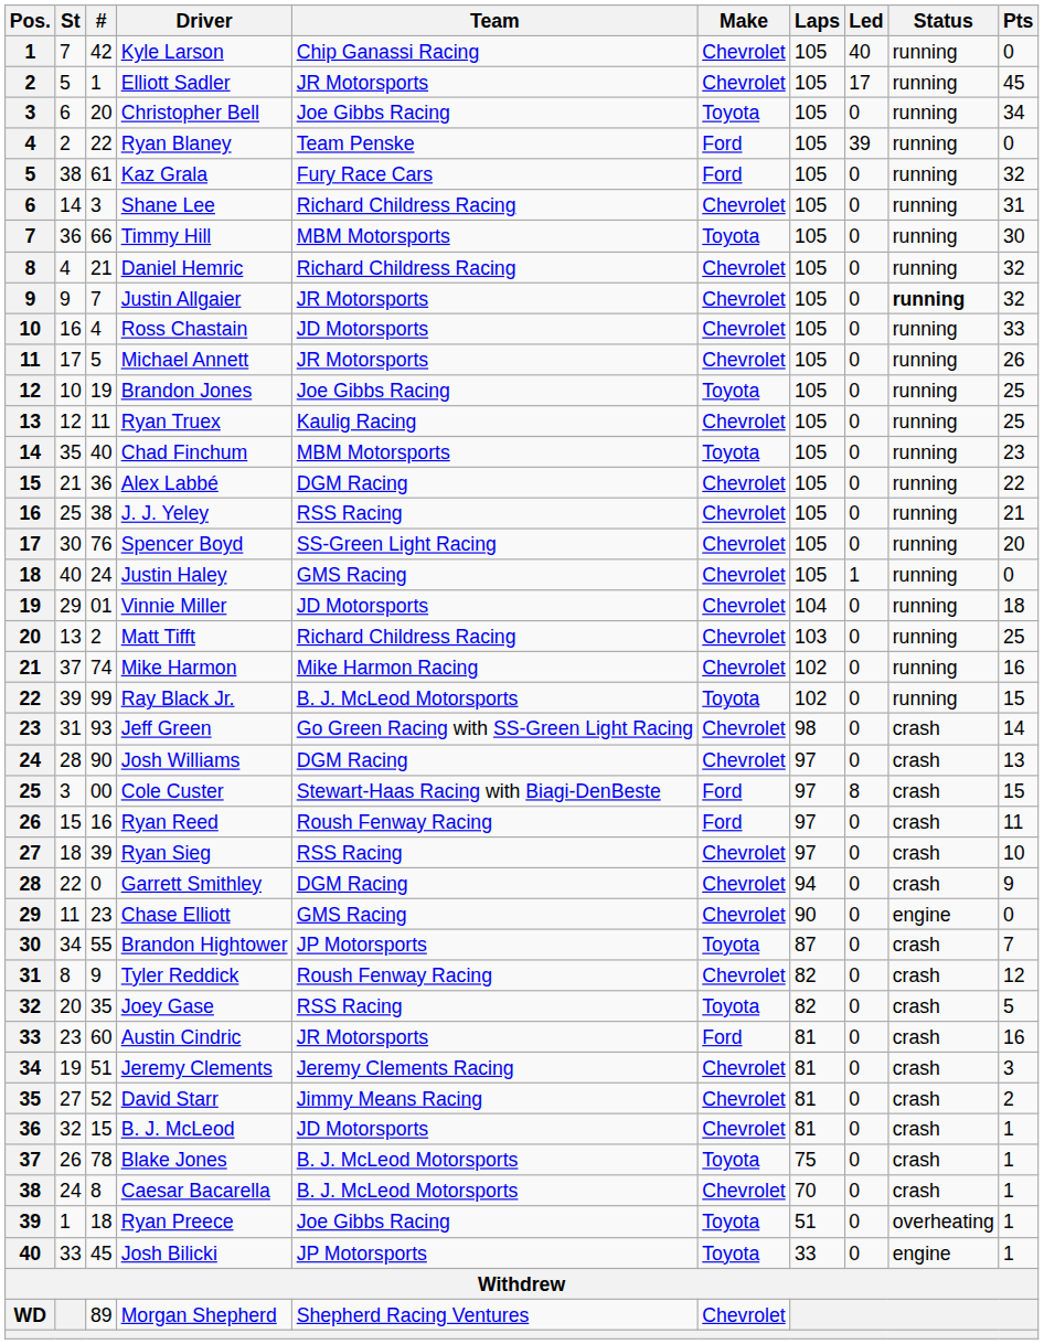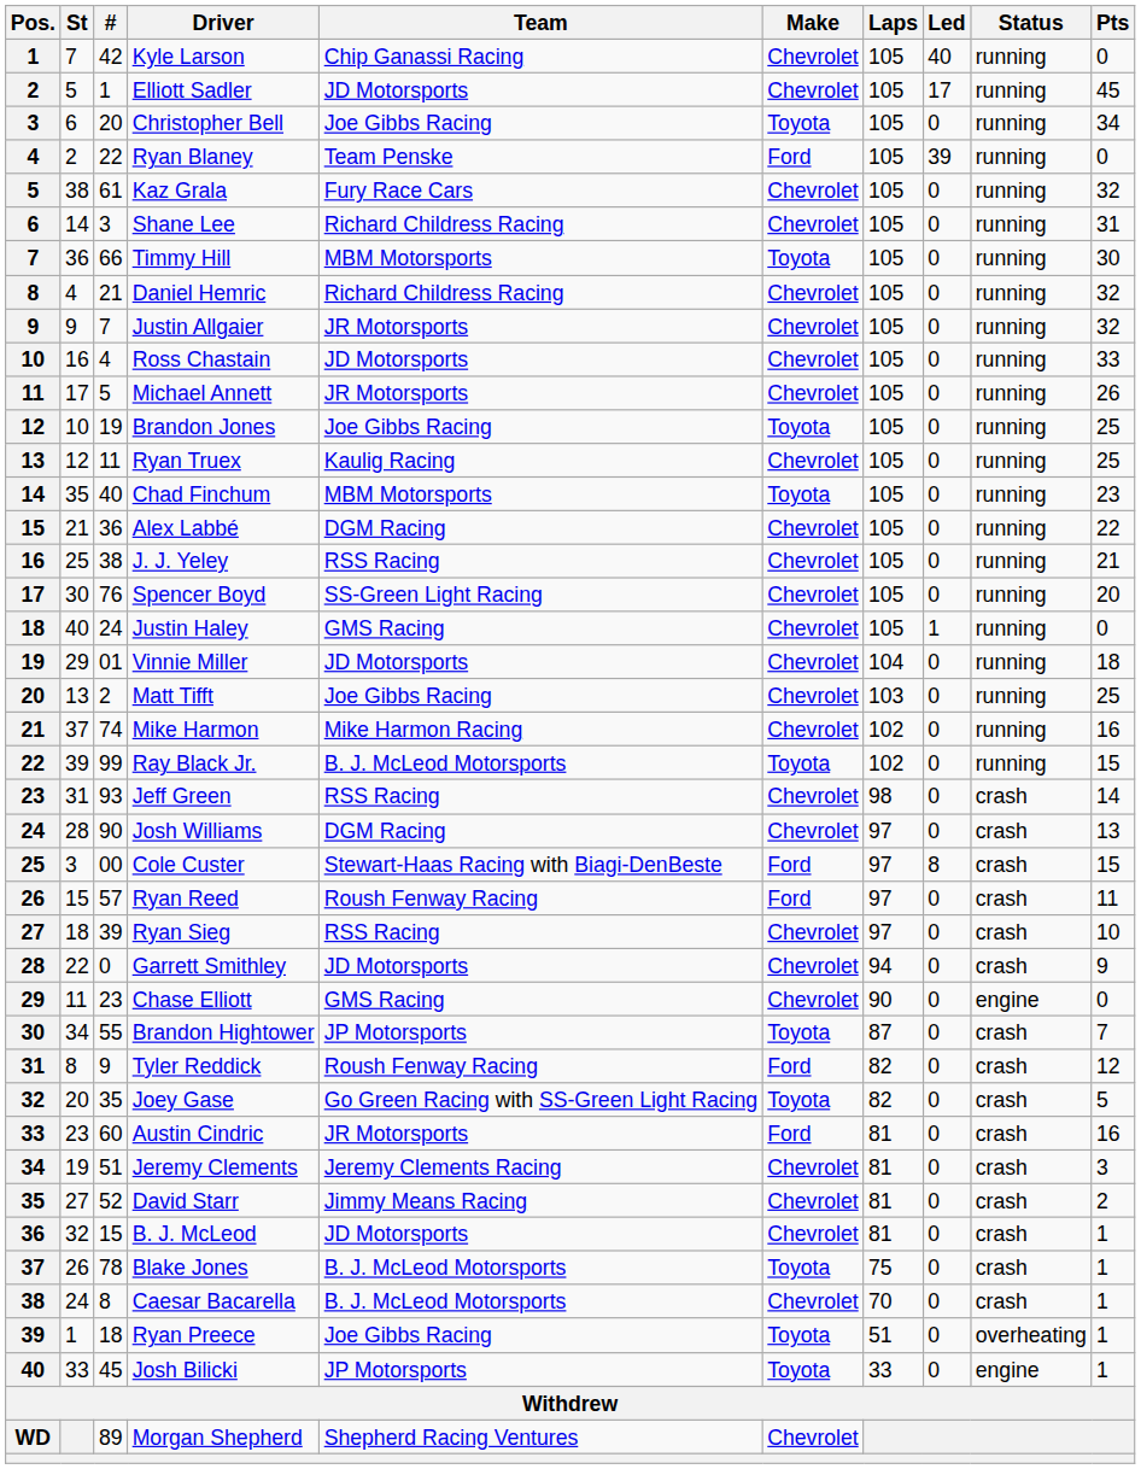Elliott Sadler | Team: JR Motorsports -> JD Motorsports
Kaz Grala | Make: Ford -> Chevrolet
Justin Allgaier | Status: bold -> normal
Matt Tifft | Team: Richard Childress Racing -> Joe Gibbs Racing
Jeff Green | Team: Go Green Racing with SS-Green Light Racing -> RSS Racing
Ryan Reed | #: 16 -> 57
Garrett Smithley | Team: DGM Racing -> JD Motorsports
Tyler Reddick | Make: Chevrolet -> Ford
Joey Gase | Team: RSS Racing -> Go Green Racing with SS-Green Light Racing
